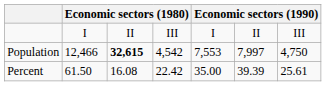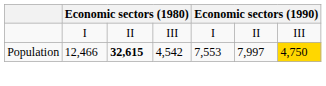Population | column 7: no background -> gold background
- row: Percent | 61.50 | 16.08 | 22.42 | 35.00 | 39.39 | 25.61
